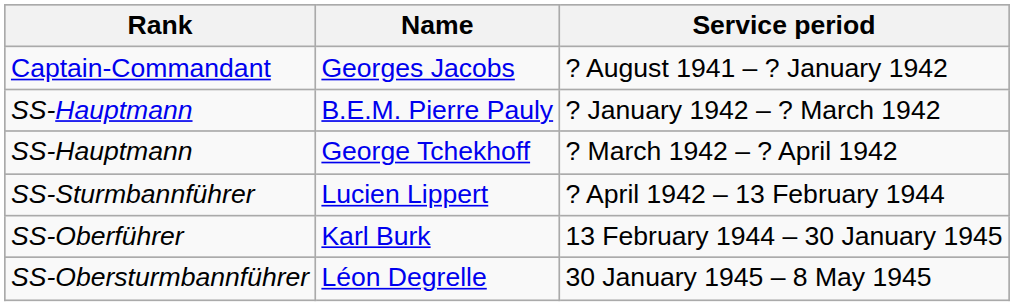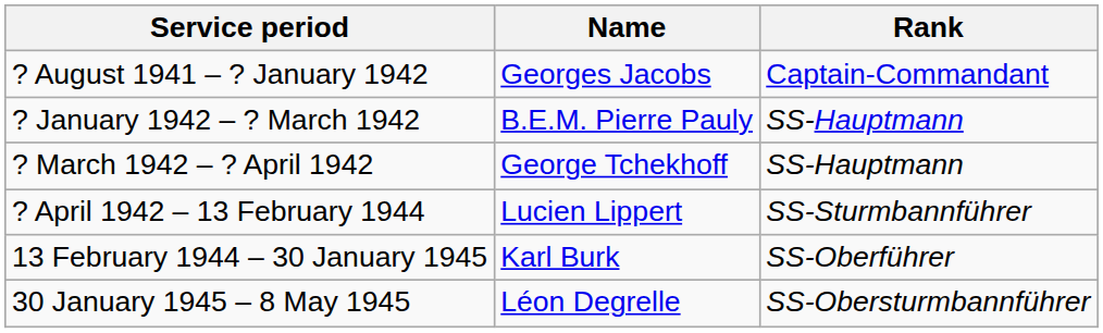columns swapped: Rank <-> Service period
